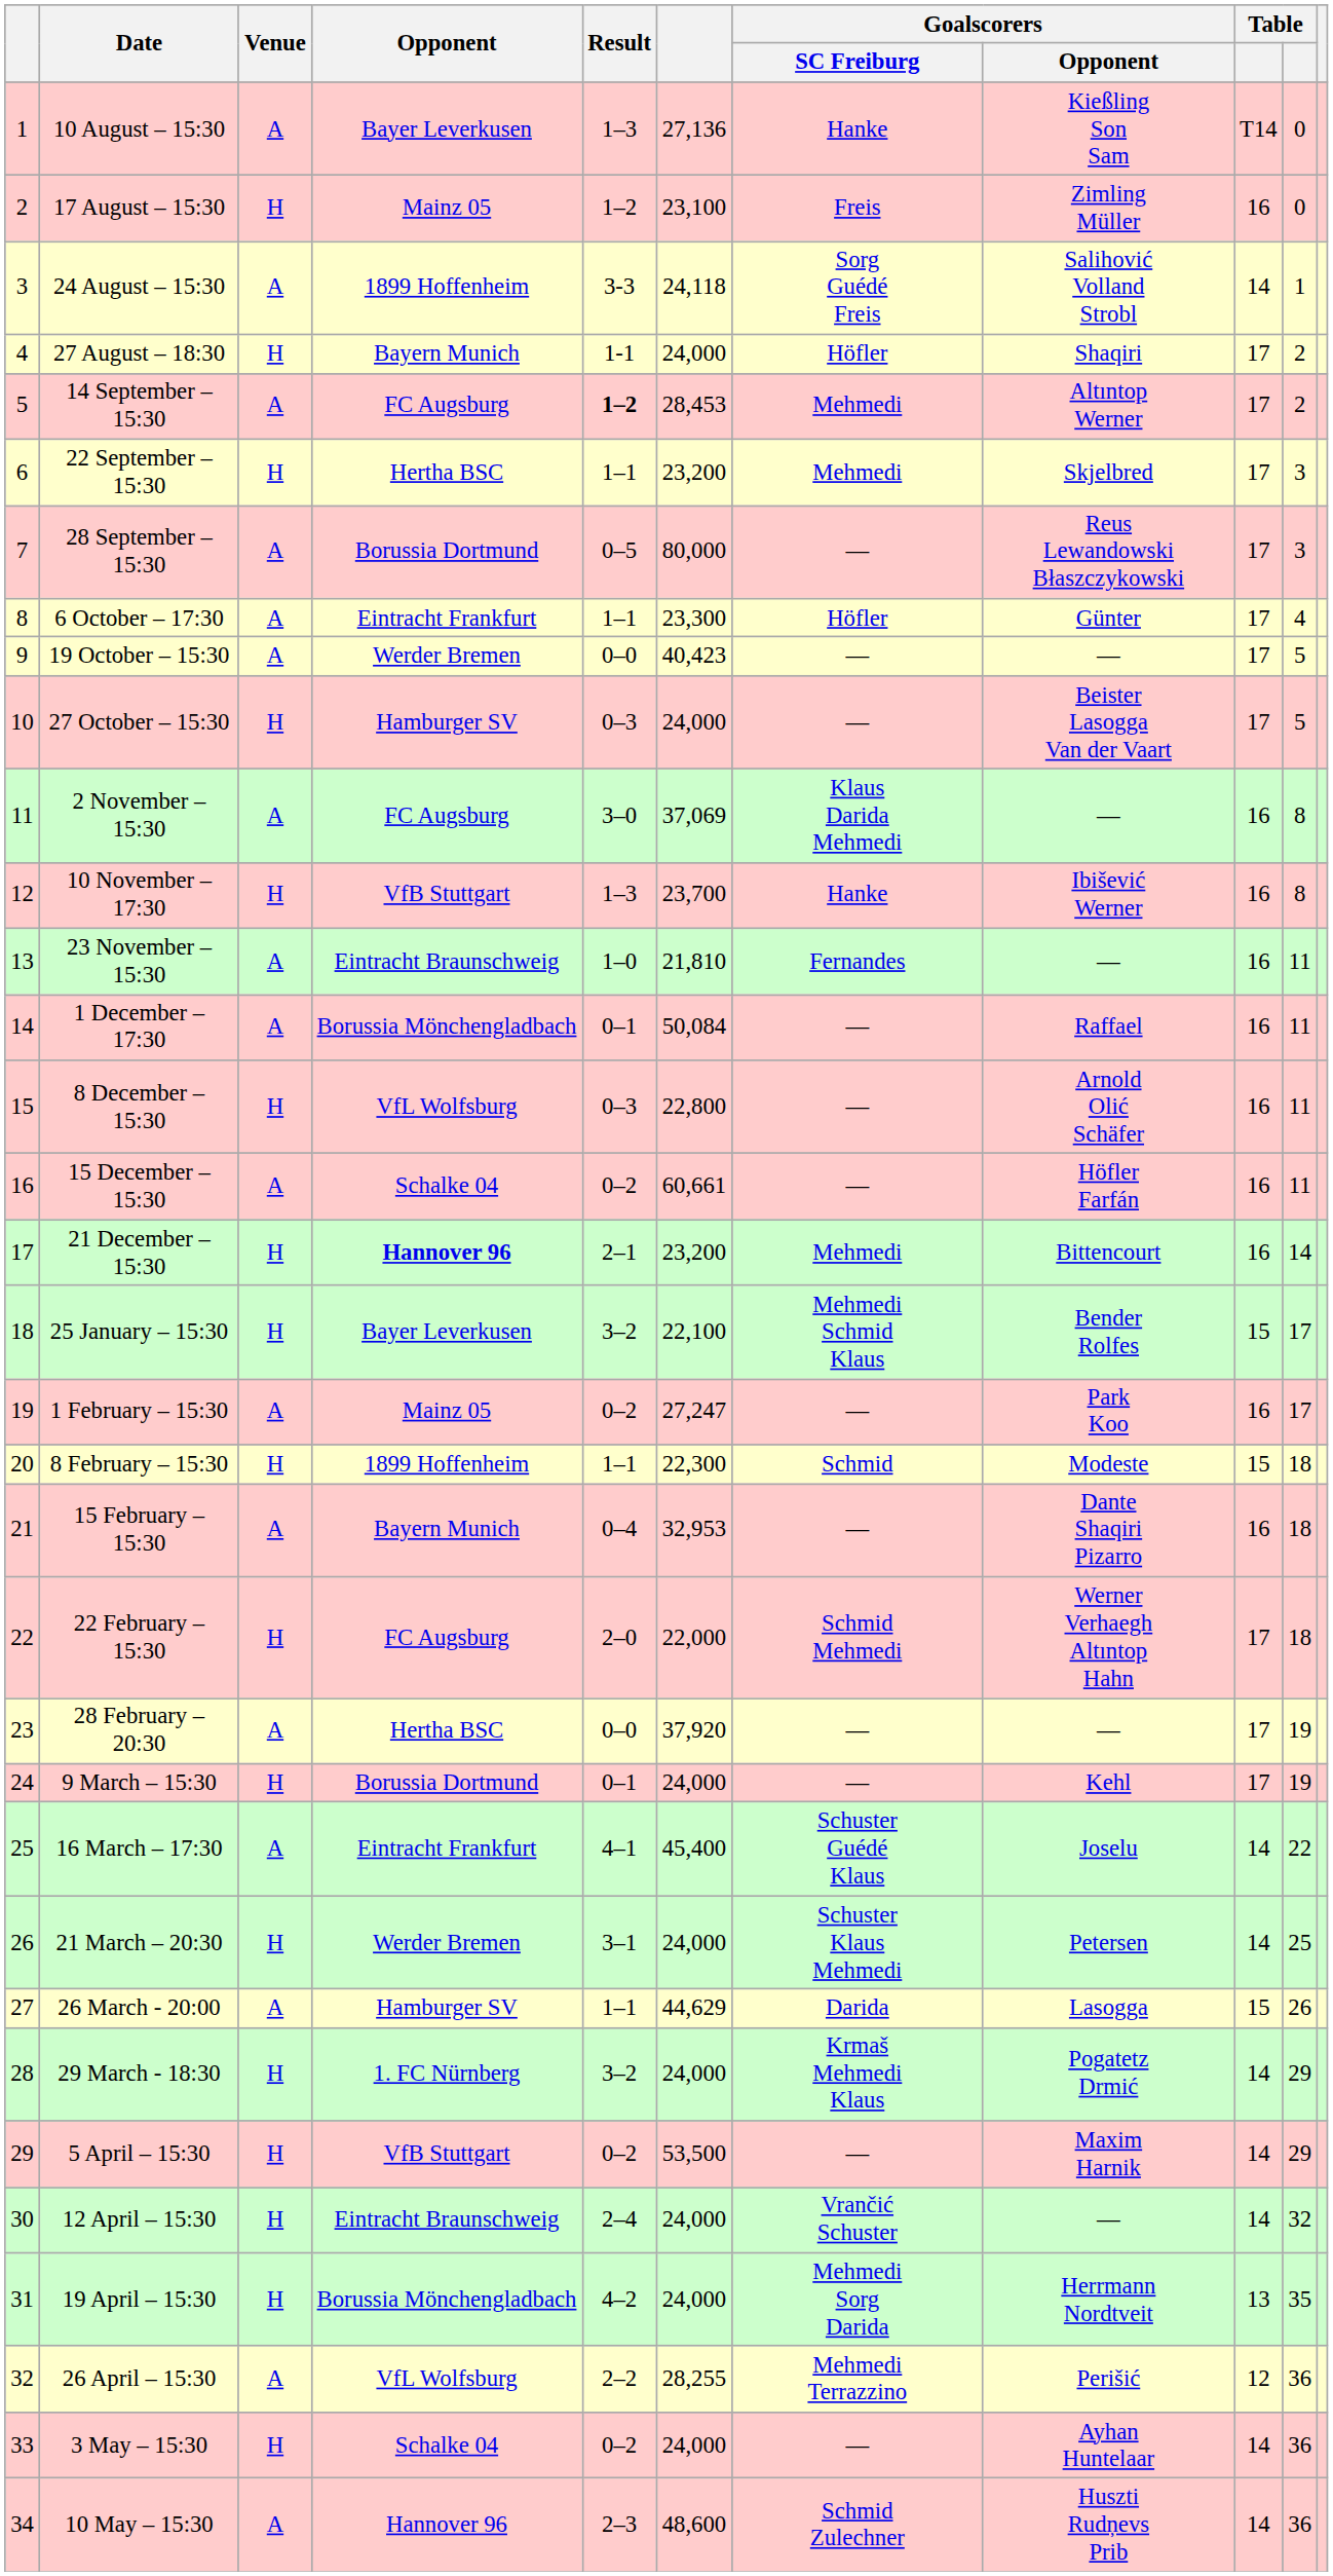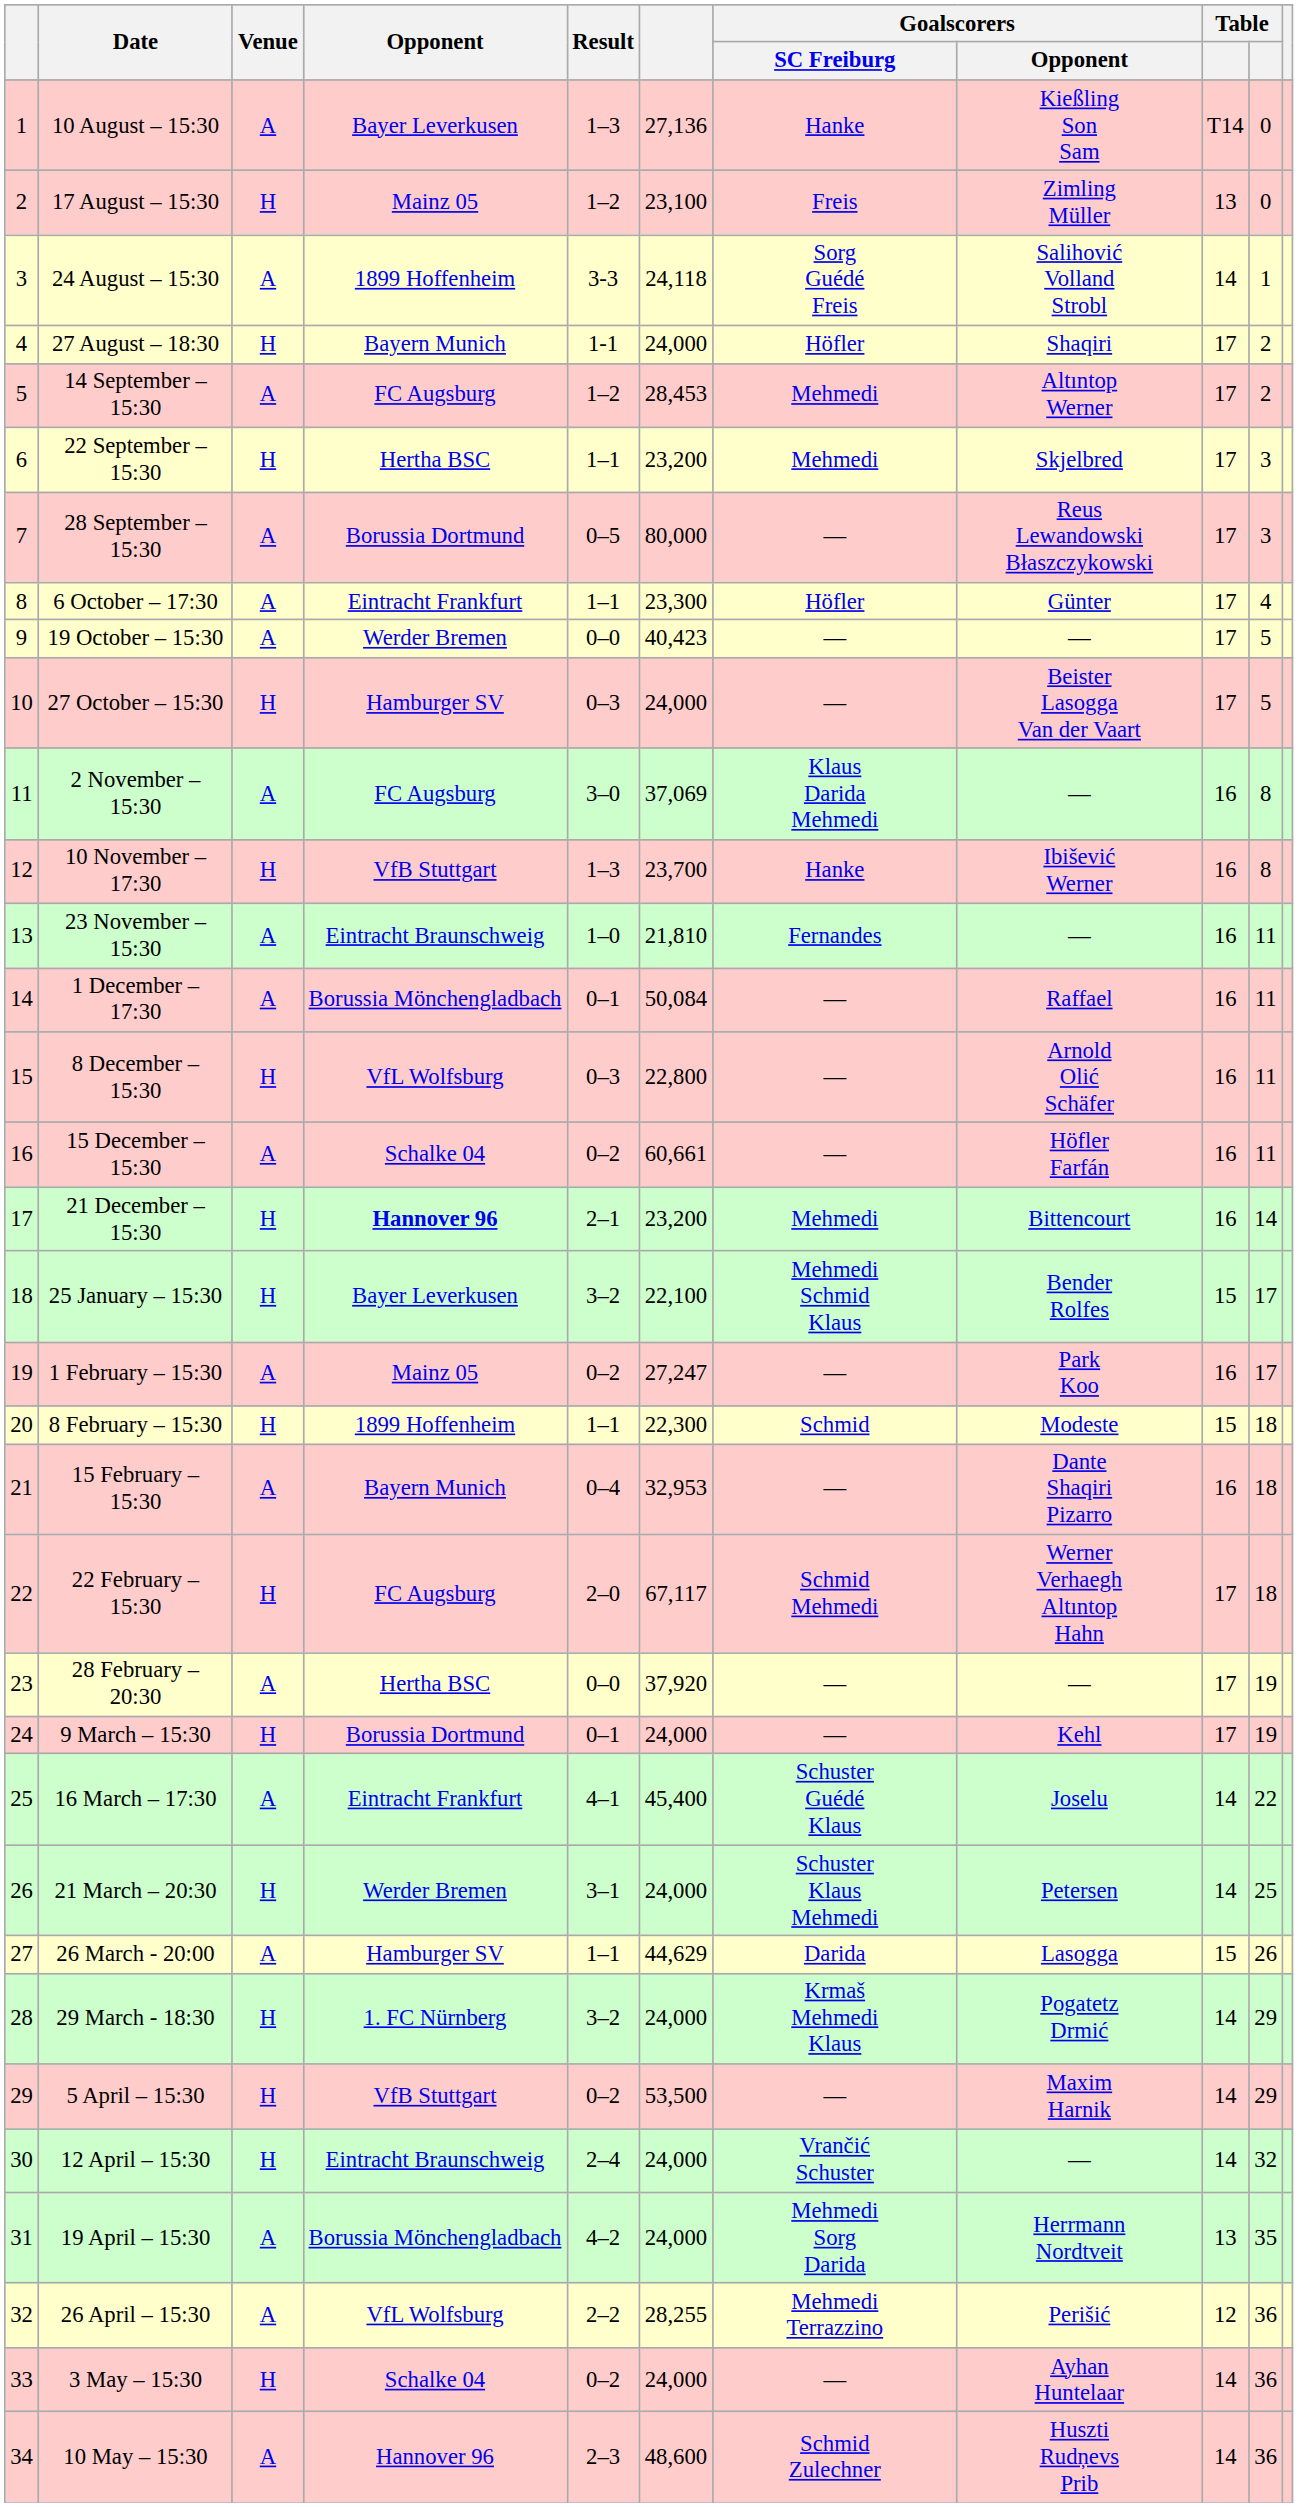17 August – 15:30 | column 9: 16 -> 13
14 September – 15:30 | Result: bold -> normal
22 February – 15:30 | column 6: 22,000 -> 67,117
19 April – 15:30 | Venue: H -> A
